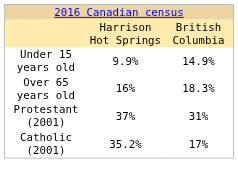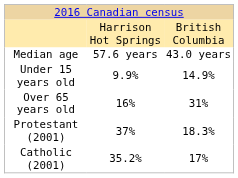+ row: Median age | 57.6 years | 43.0 years
Over 65 years old | column 3: 18.3% -> 31%
Protestant (2001) | column 3: 31% -> 18.3%
